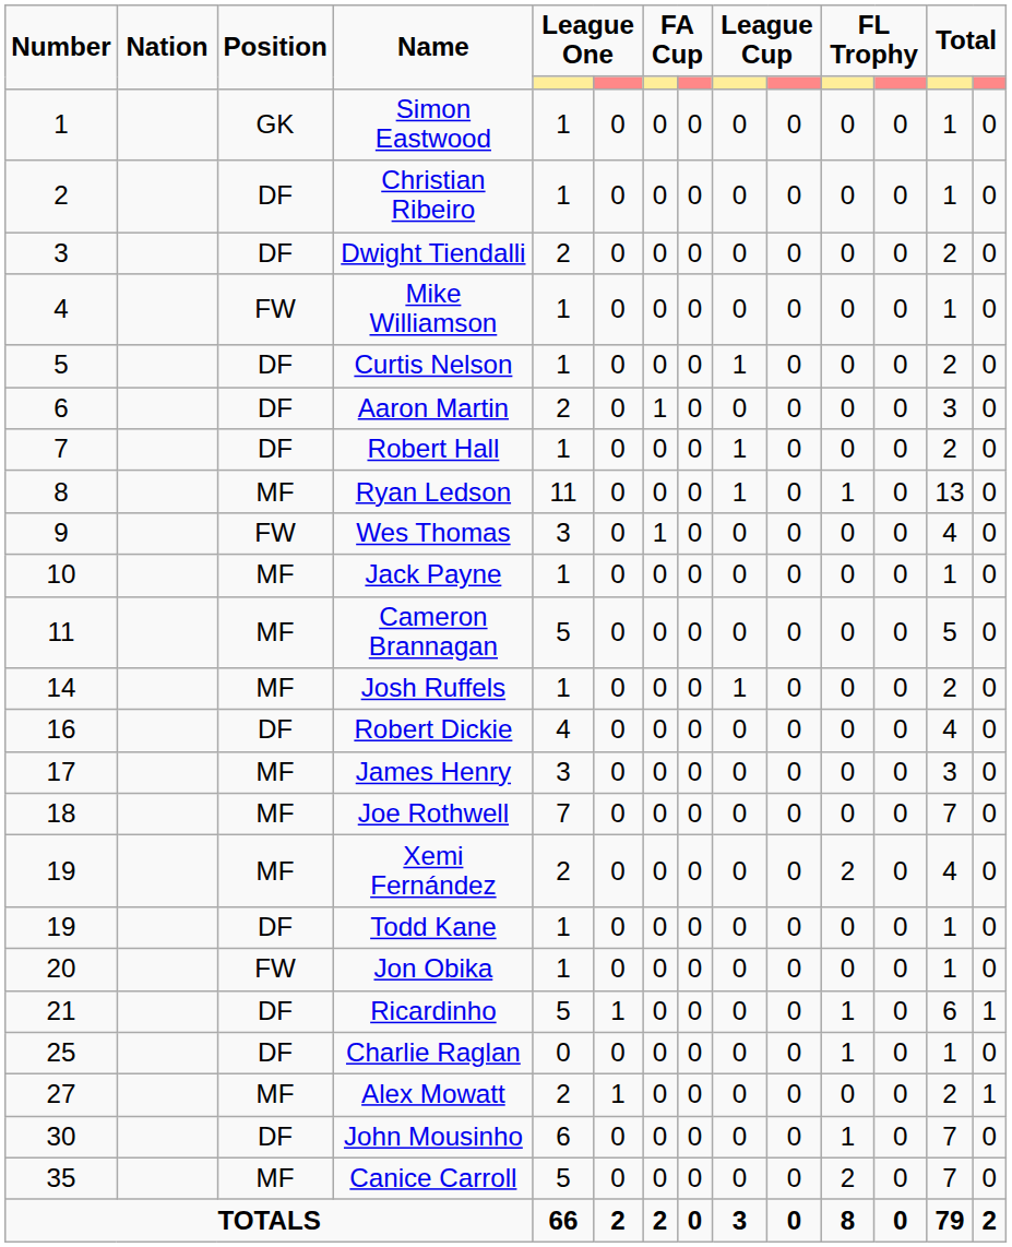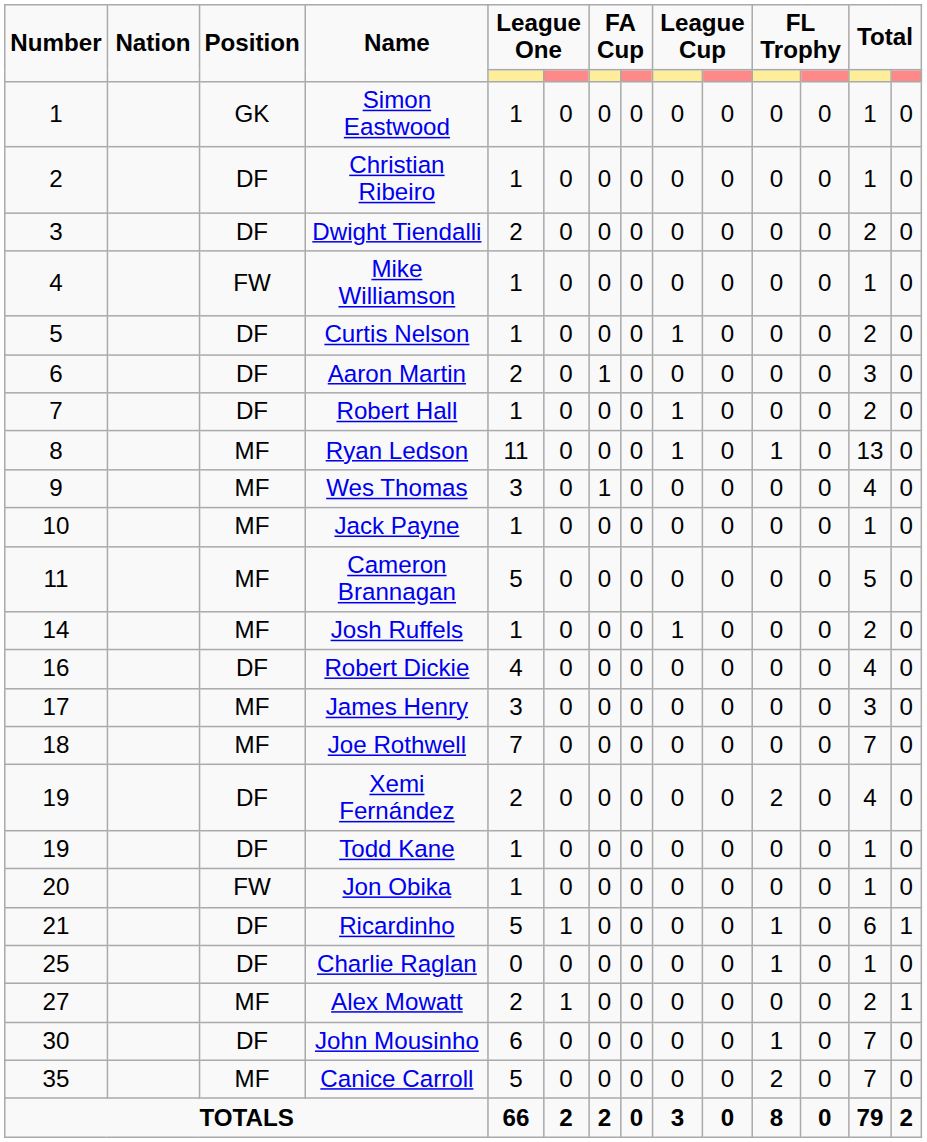Wes Thomas | Position: FW -> MF
Xemi Fernández | Position: MF -> DF
